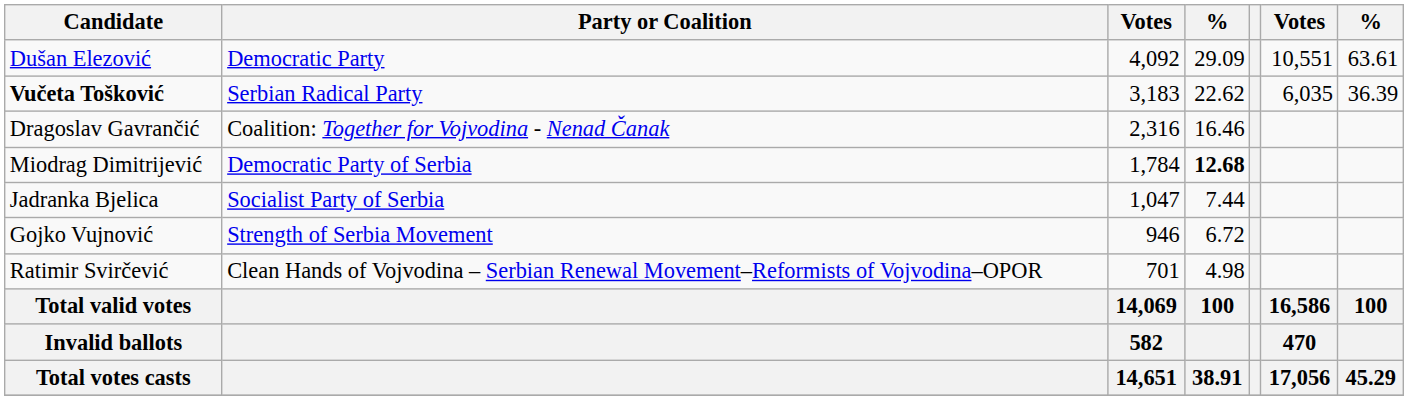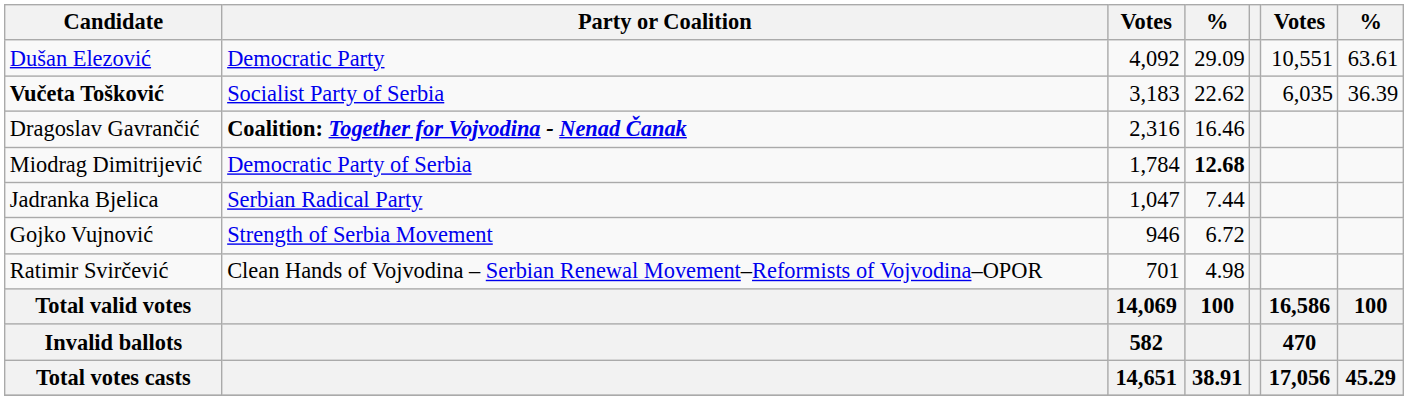Vučeta Tošković | Party or Coalition: Serbian Radical Party -> Socialist Party of Serbia
Dragoslav Gavrančić | Party or Coalition: normal -> bold
Jadranka Bjelica | Party or Coalition: Socialist Party of Serbia -> Serbian Radical Party
